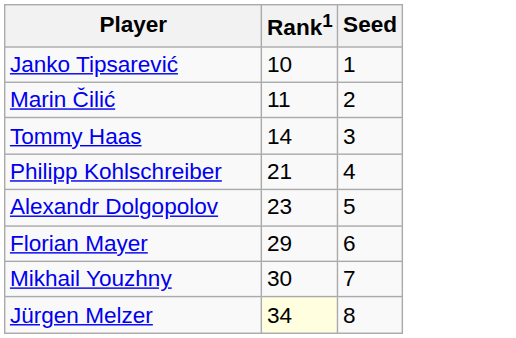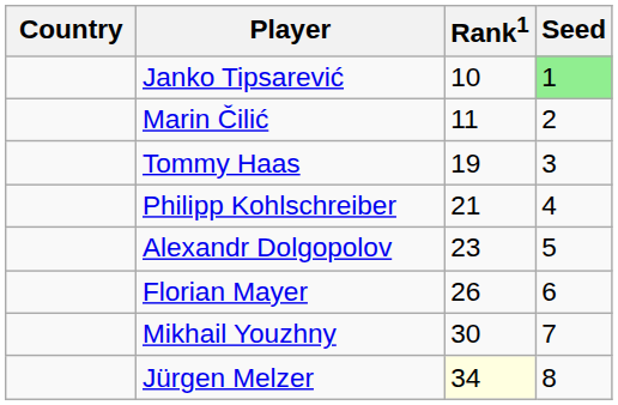+ column: Country
Janko Tipsarević | Seed: no background -> lightgreen background
Tommy Haas | Rank1: 14 -> 19
Florian Mayer | Rank1: 29 -> 26
